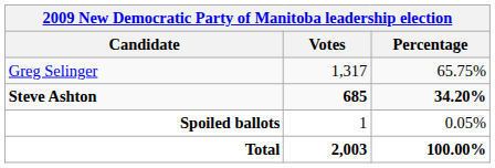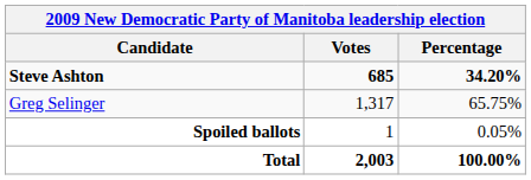rows swapped: Greg Selinger <-> Steve Ashton
